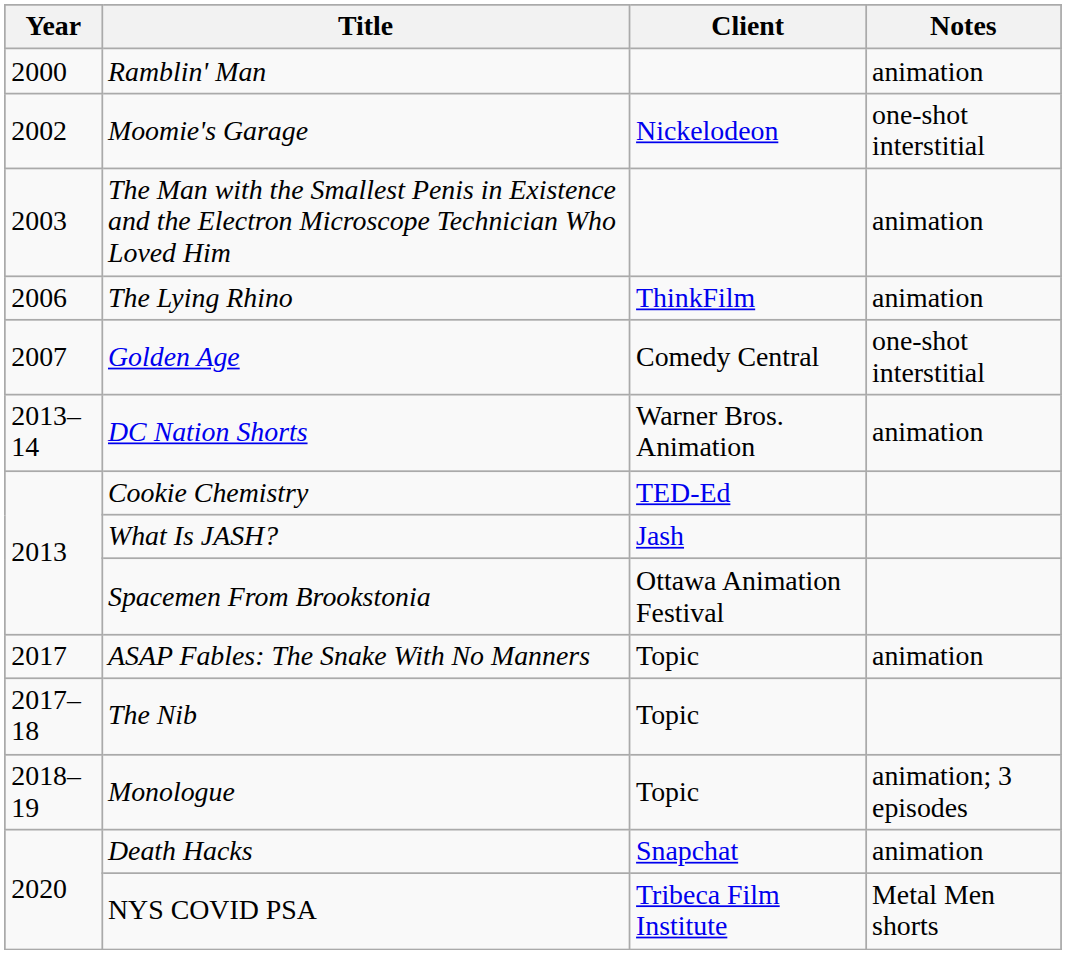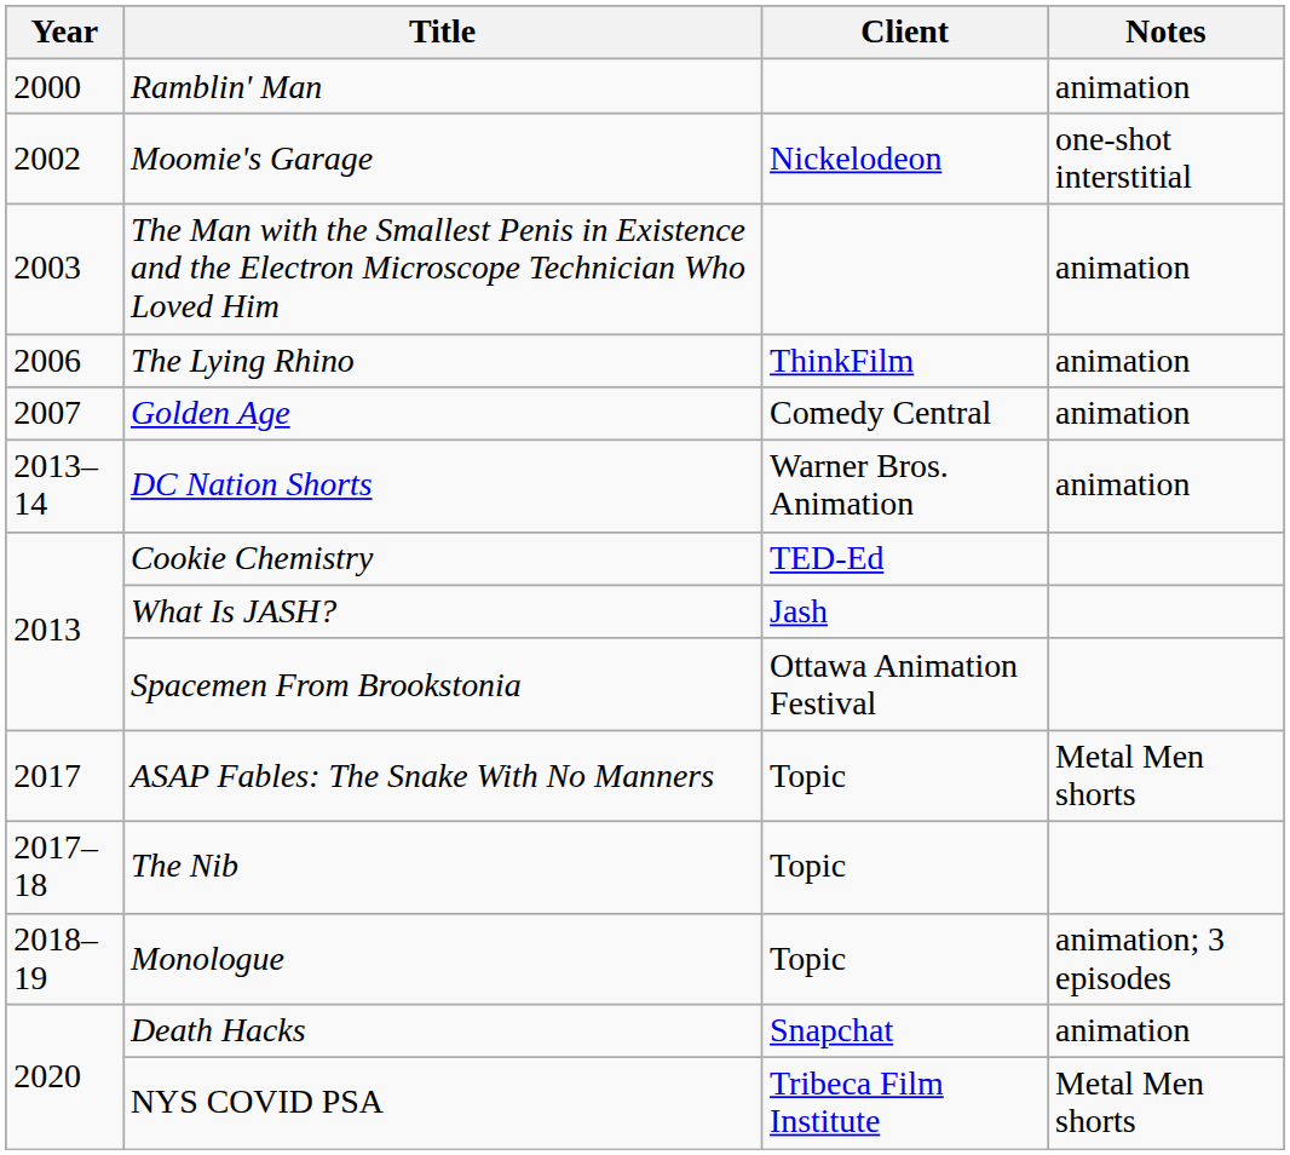Golden Age | Notes: one-shot interstitial -> animation
ASAP Fables: The Snake With No Manners | Notes: animation -> Metal Men shorts
